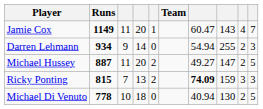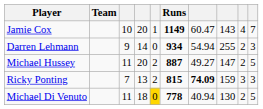columns swapped: Team <-> Runs
Jamie Cox | column 3: 11 -> 10
Michael Di Venuto | column 3: 10 -> 11
Michael Di Venuto | column 5: no background -> gold background
